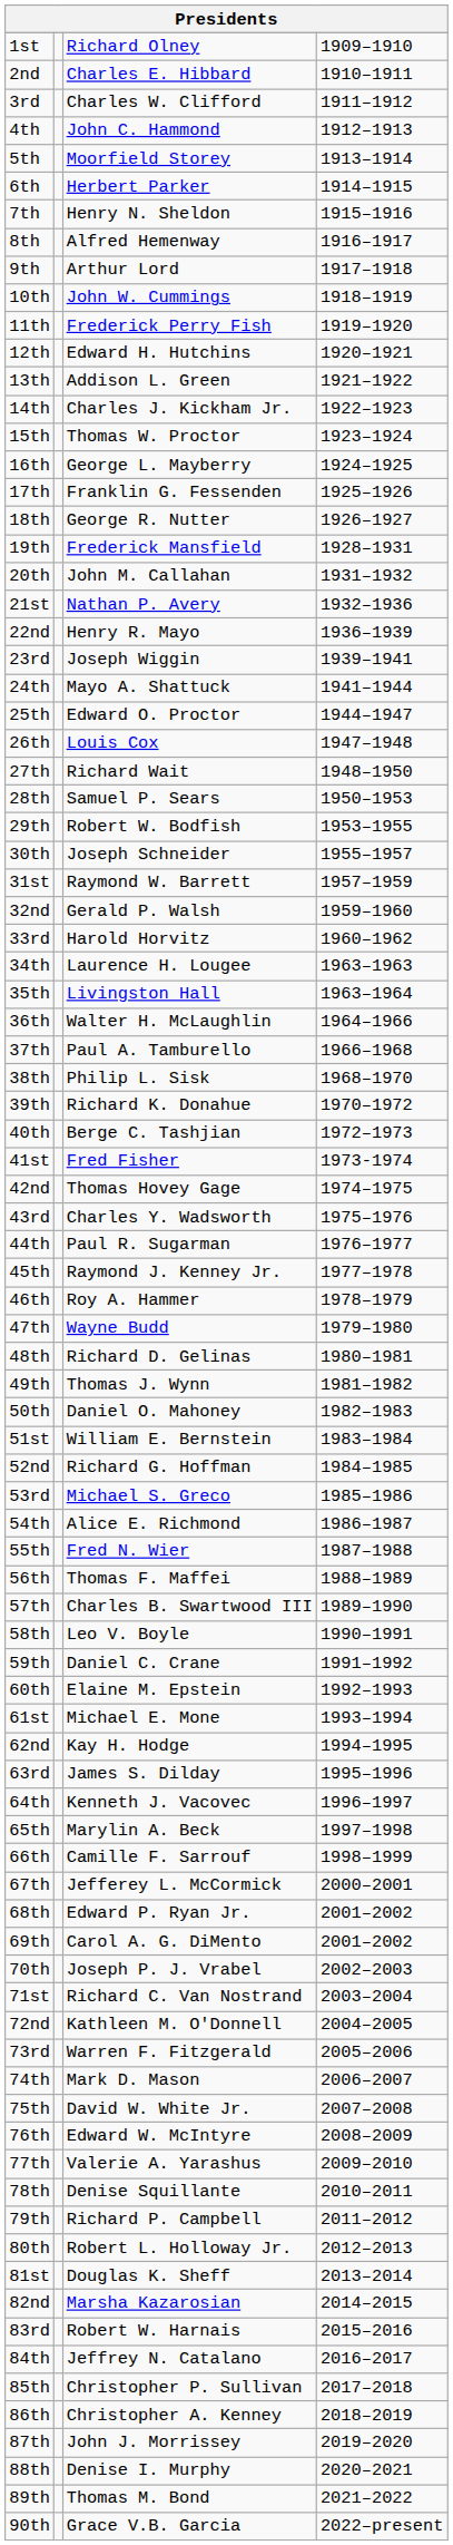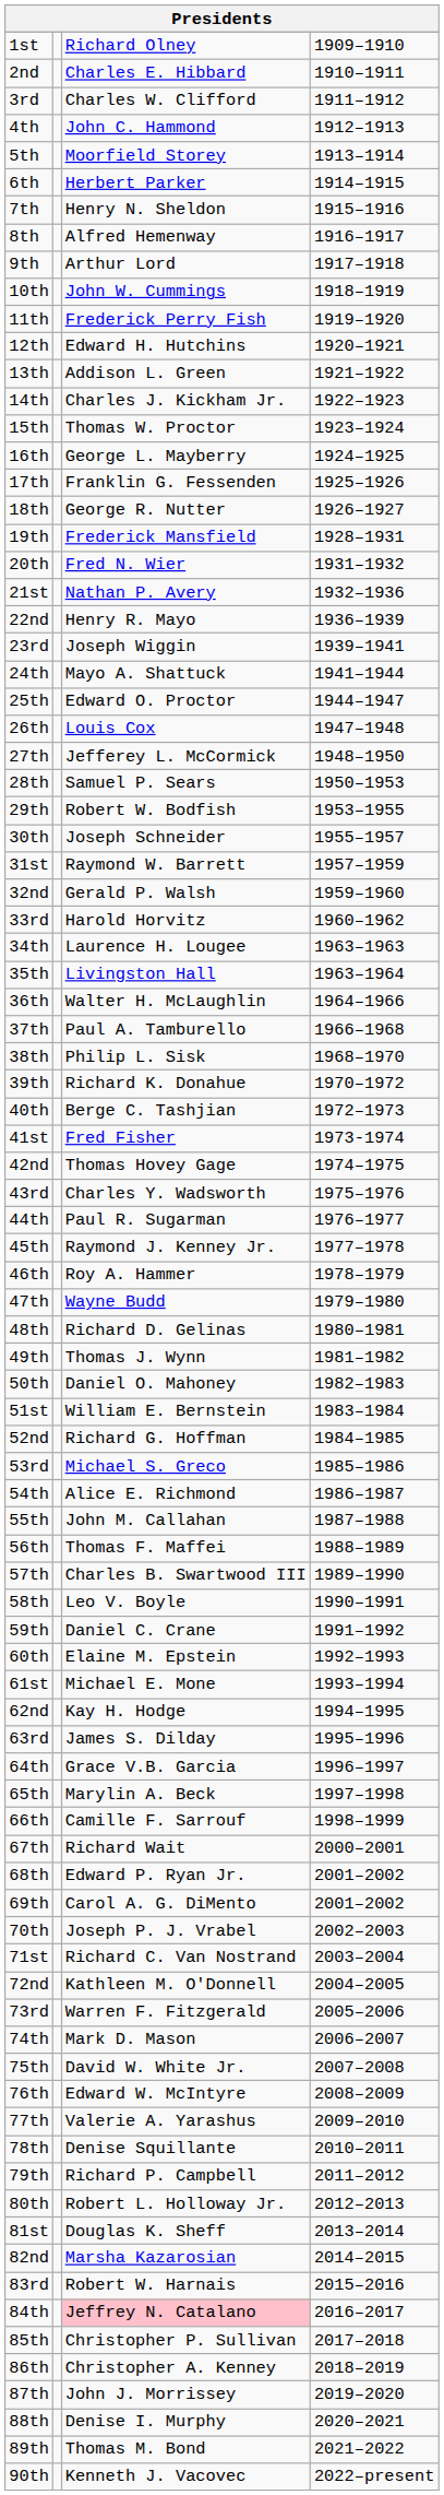20th | column 3: John M. Callahan -> Fred N. Wier
27th | column 3: Richard Wait -> Jefferey L. McCormick
55th | column 3: Fred N. Wier -> John M. Callahan
64th | column 3: Kenneth J. Vacovec -> Grace V.B. Garcia
67th | column 3: Jefferey L. McCormick -> Richard Wait
84th | column 3: no background -> pink background
90th | column 3: Grace V.B. Garcia -> Kenneth J. Vacovec
